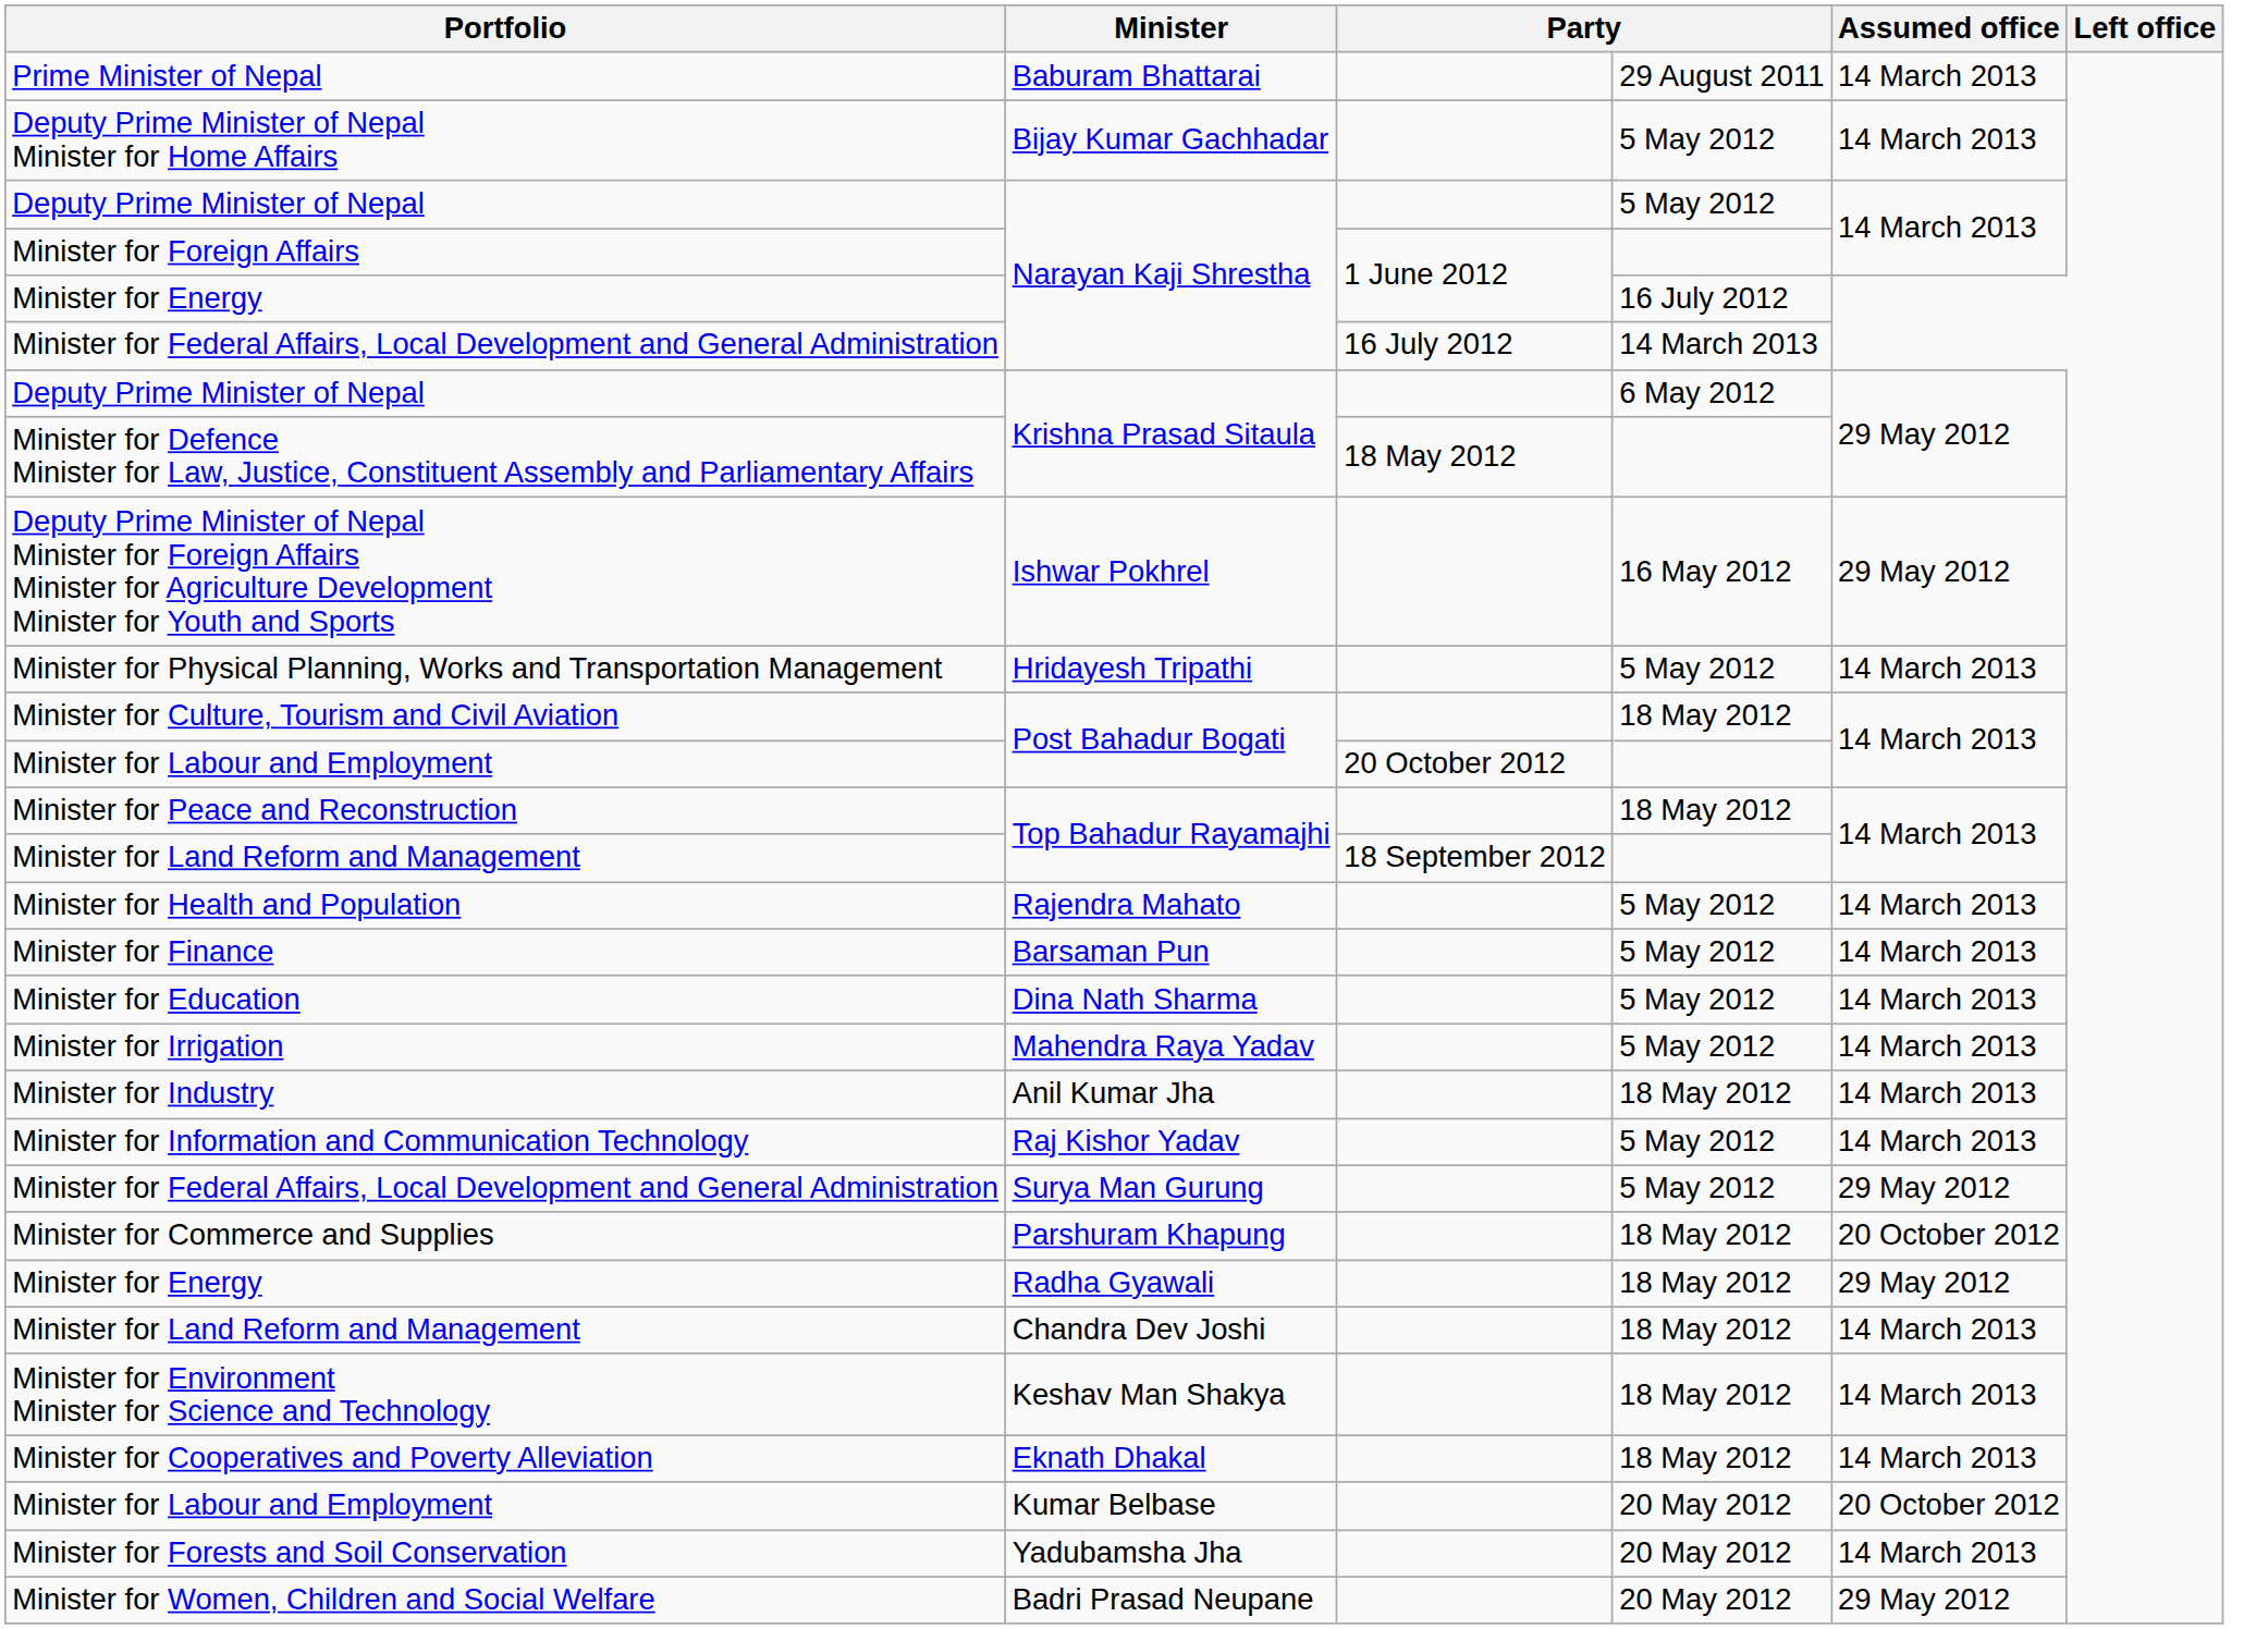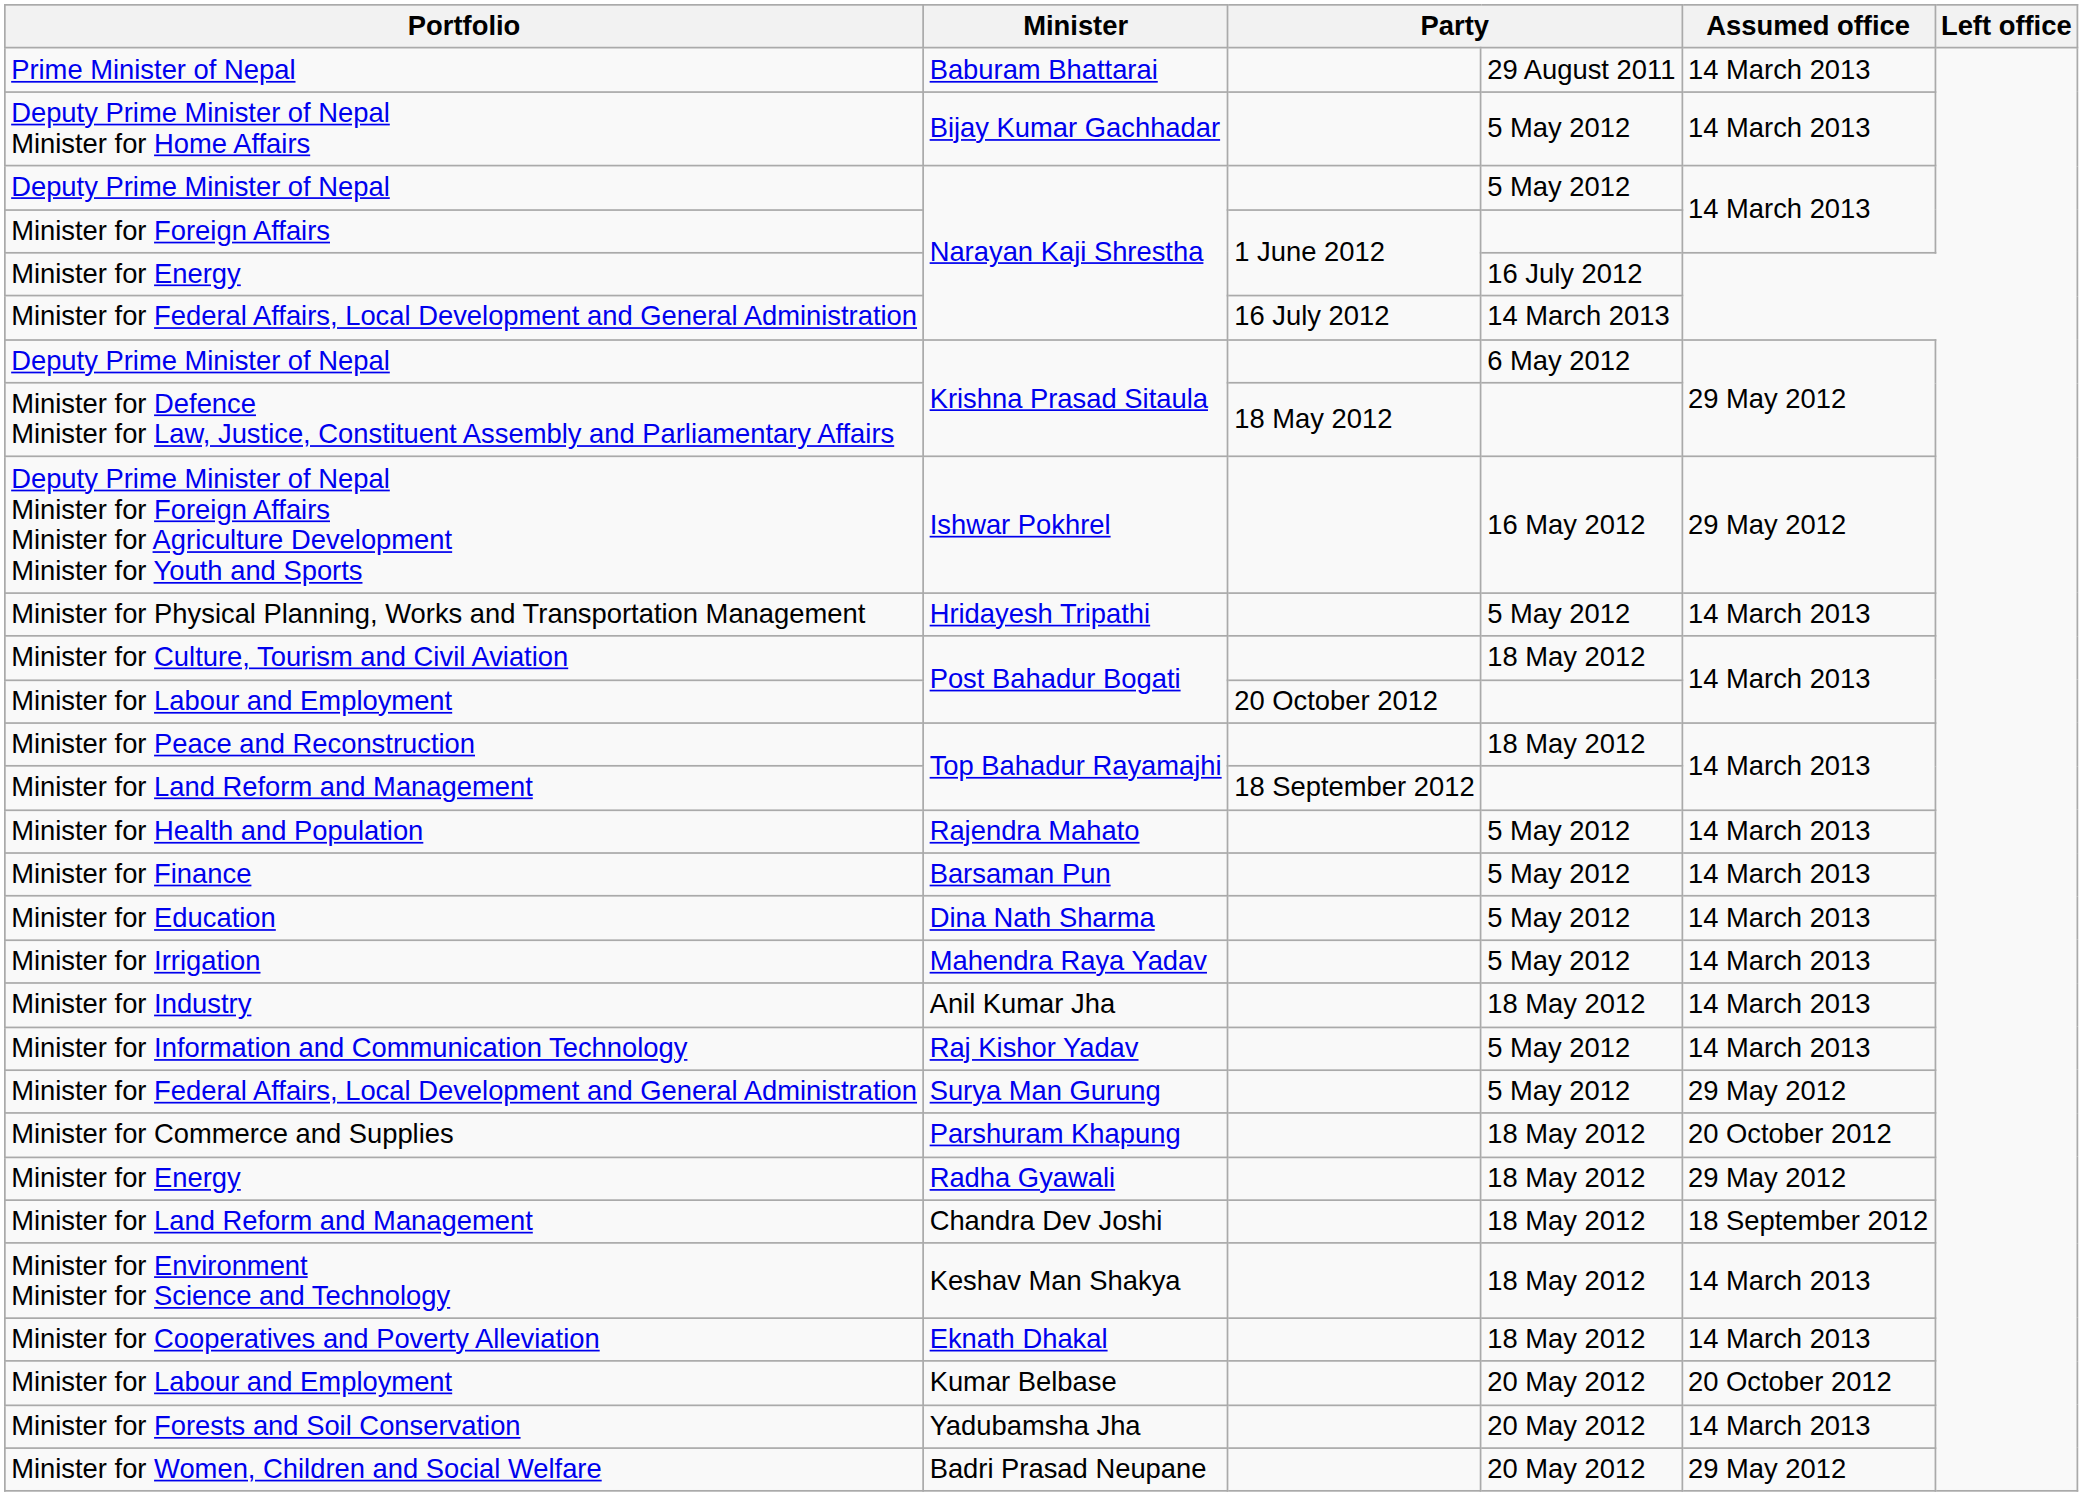Minister for Land Reform and Management / Chandra Dev Joshi | Assumed office: 14 March 2013 -> 18 September 2012
